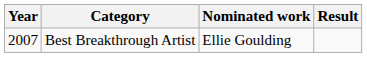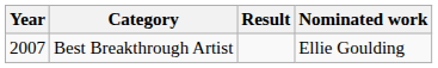columns swapped: Nominated work <-> Result
